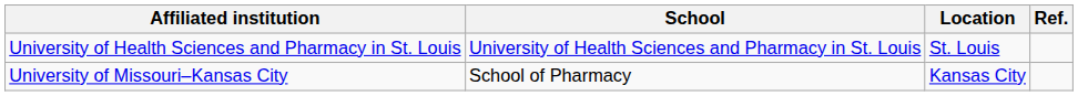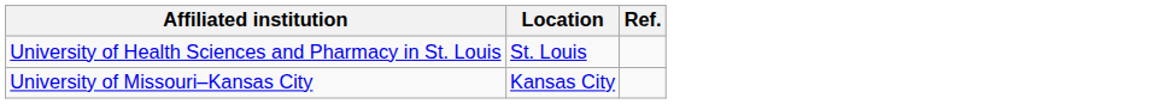- column: School | University of Health Sciences and Pharmacy in St. Louis | School of Pharmacy
